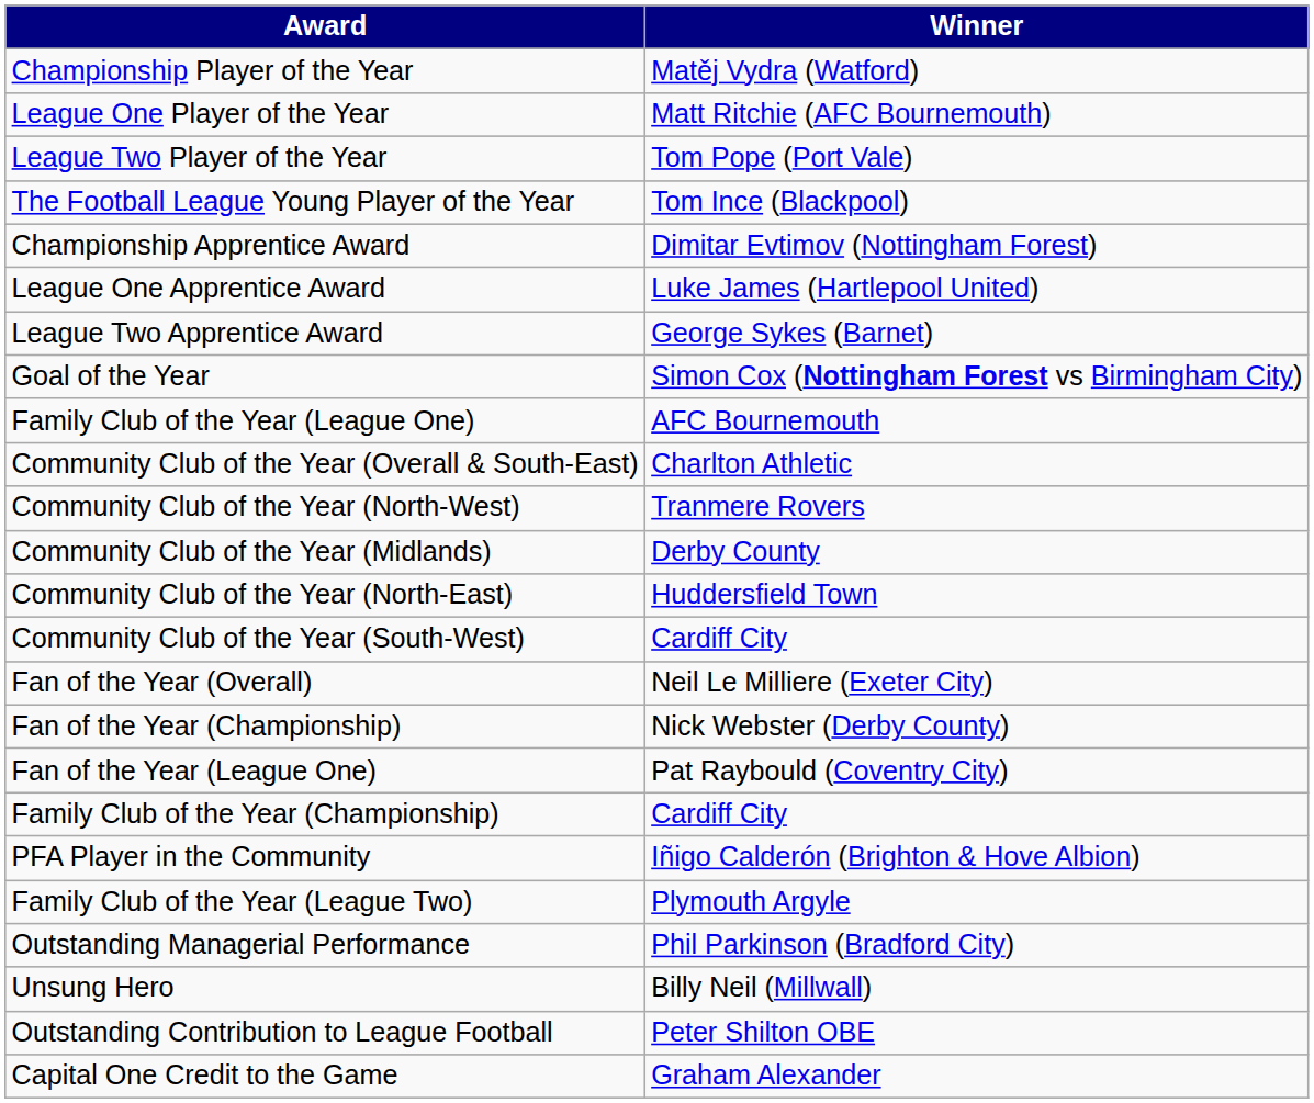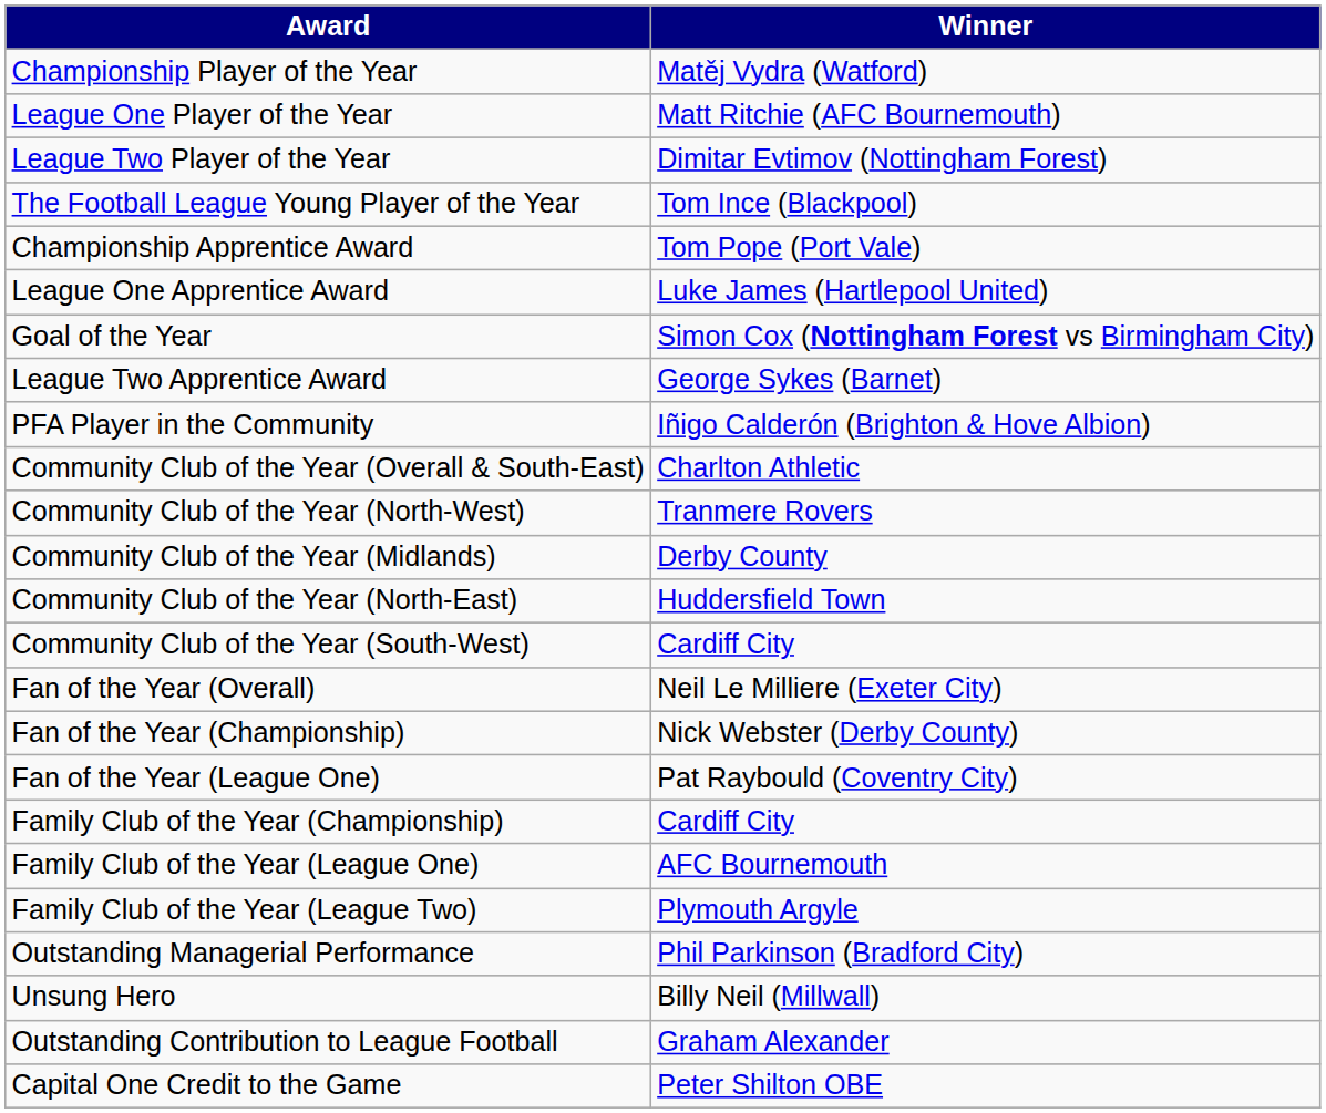League Two Player of the Year | Winner: Tom Pope (Port Vale) -> Dimitar Evtimov (Nottingham Forest)
Championship Apprentice Award | Winner: Dimitar Evtimov (Nottingham Forest) -> Tom Pope (Port Vale)
rows swapped: League Two Apprentice Award <-> Goal of the Year
rows swapped: PFA Player in the Community <-> Family Club of the Year (League One)
Outstanding Contribution to League Football | Winner: Peter Shilton OBE -> Graham Alexander
Capital One Credit to the Game | Winner: Graham Alexander -> Peter Shilton OBE
